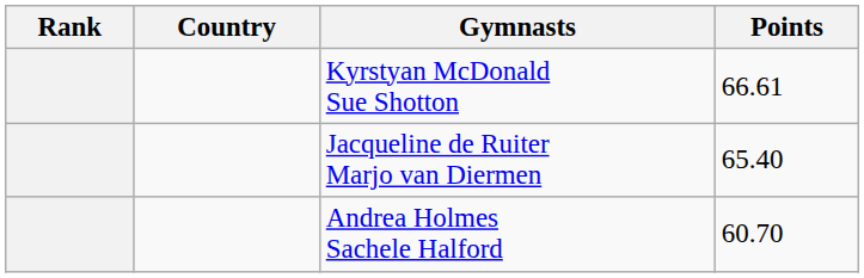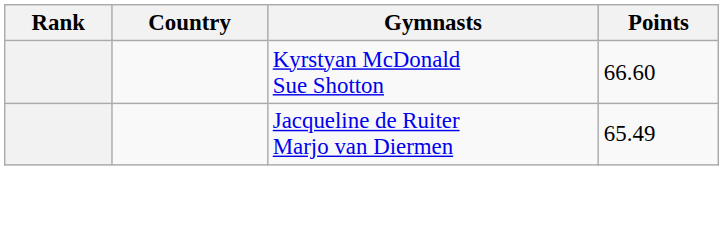Kyrstyan McDonald Sue Shotton | Points: 66.61 -> 66.60
Jacqueline de Ruiter Marjo van Diermen | Points: 65.40 -> 65.49
- row: Andrea Holmes Sachele Halford | 60.70
